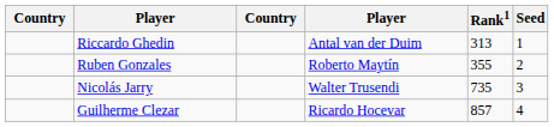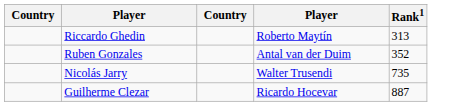- column: Seed | 1 | 2 | 3 | 4
Riccardo Ghedin | column 4: Antal van der Duim -> Roberto Maytín
Ruben Gonzales | column 4: Roberto Maytín -> Antal van der Duim
Ruben Gonzales | Rank1: 355 -> 352
Guilherme Clezar | Rank1: 857 -> 887
